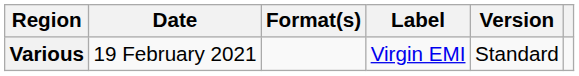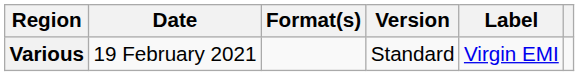columns swapped: Version <-> Label
